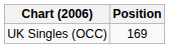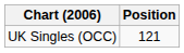UK Singles (OCC) | Position: 169 -> 121
